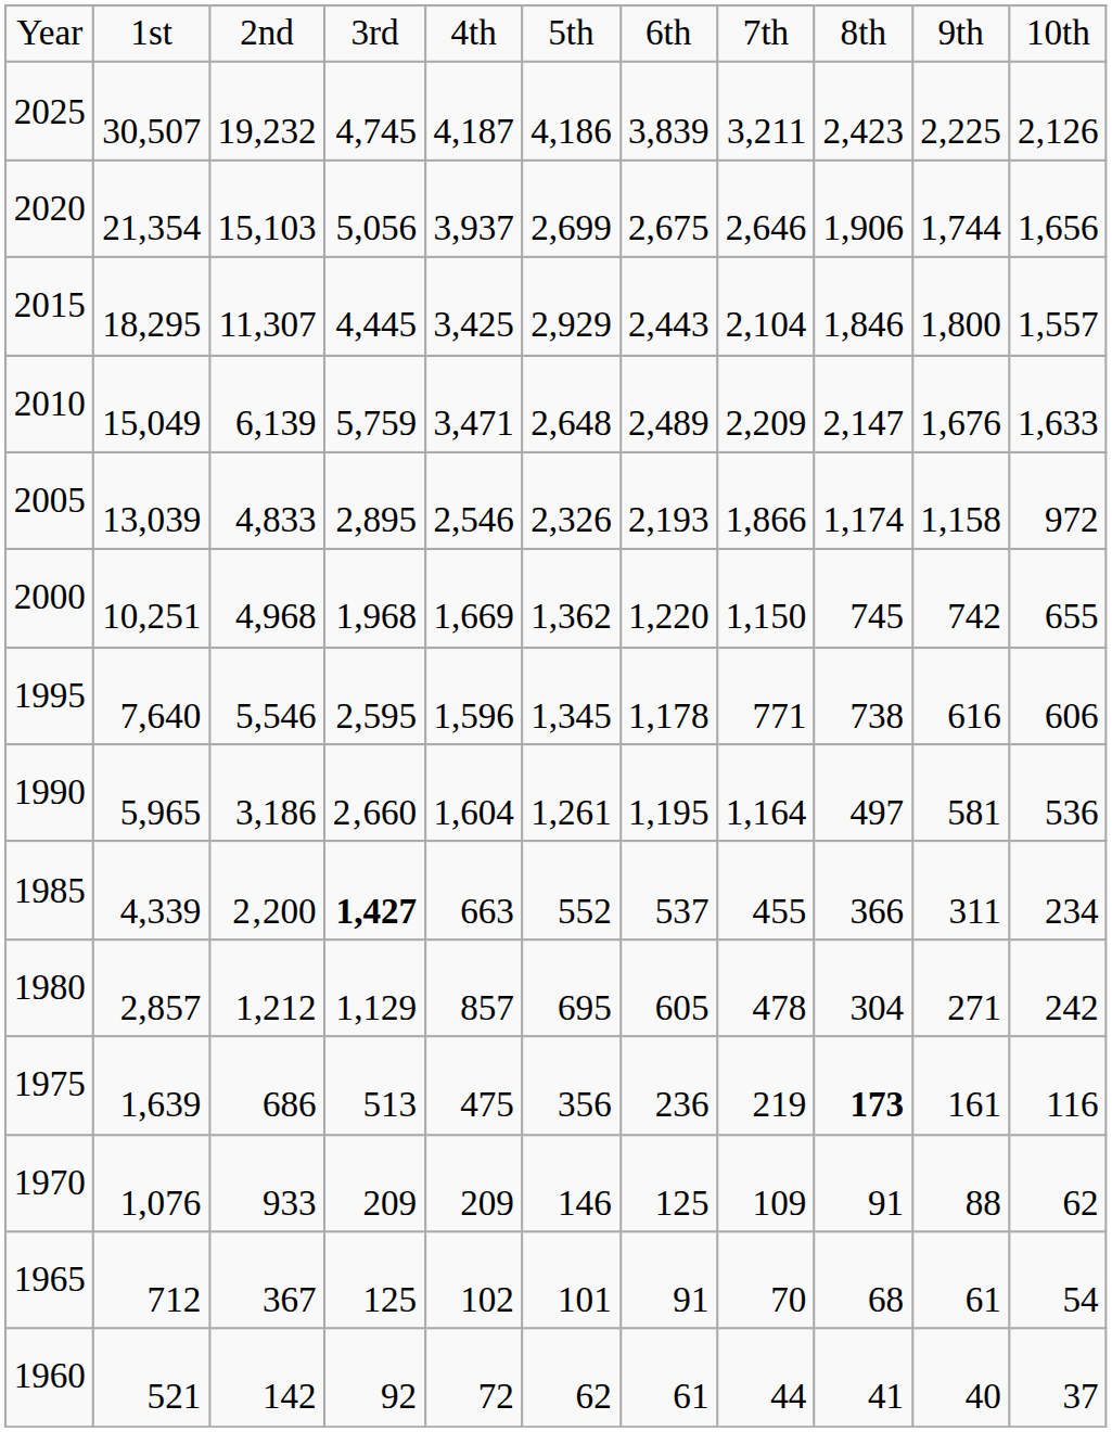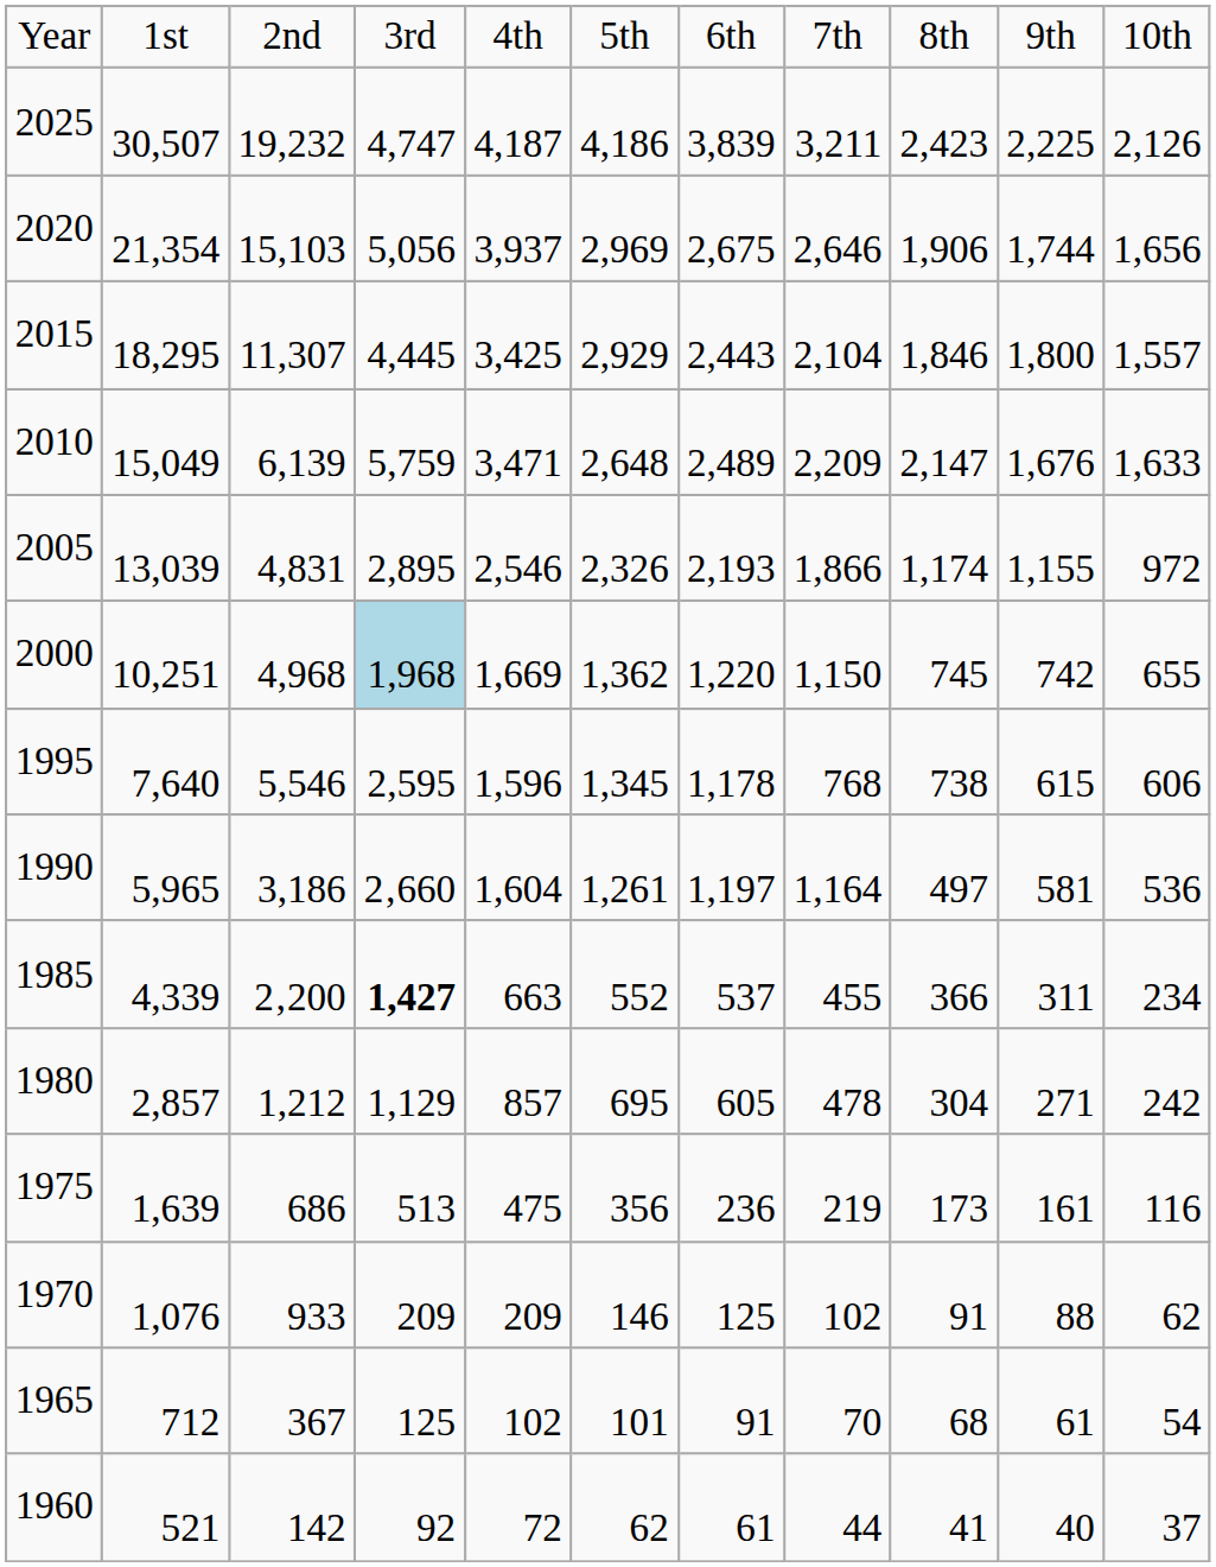2025 | column 4: 4,745 -> 4,747
2020 | column 6: 2,699 -> 2,969
2005 | column 3: 4,833 -> 4,831
2005 | column 10: 1,158 -> 1,155
2000 | column 4: no background -> lightblue background
1995 | column 8: 771 -> 768
1995 | column 10: 616 -> 615
1990 | column 7: 1,195 -> 1,197
1975 | column 9: bold -> normal
1970 | column 8: 109 -> 102
